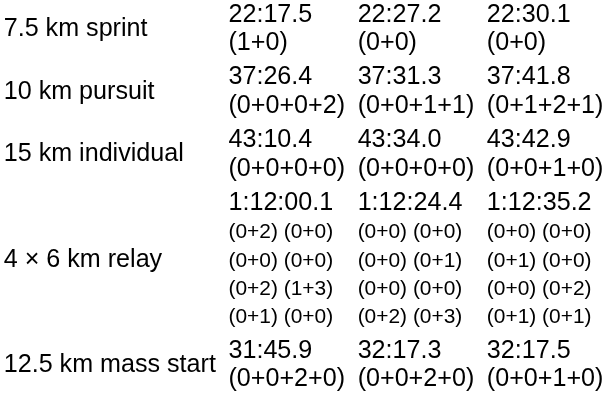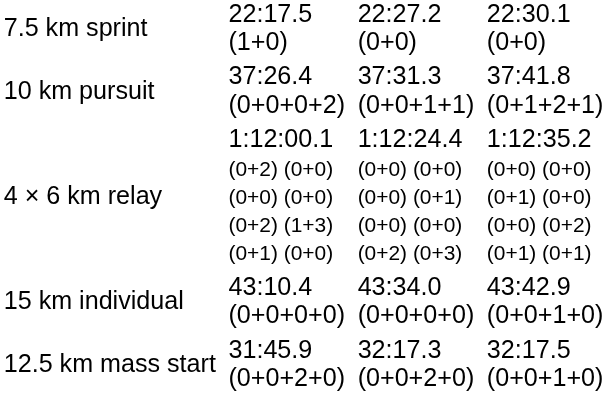rows swapped: 15 km individual <-> 4 × 6 km relay
